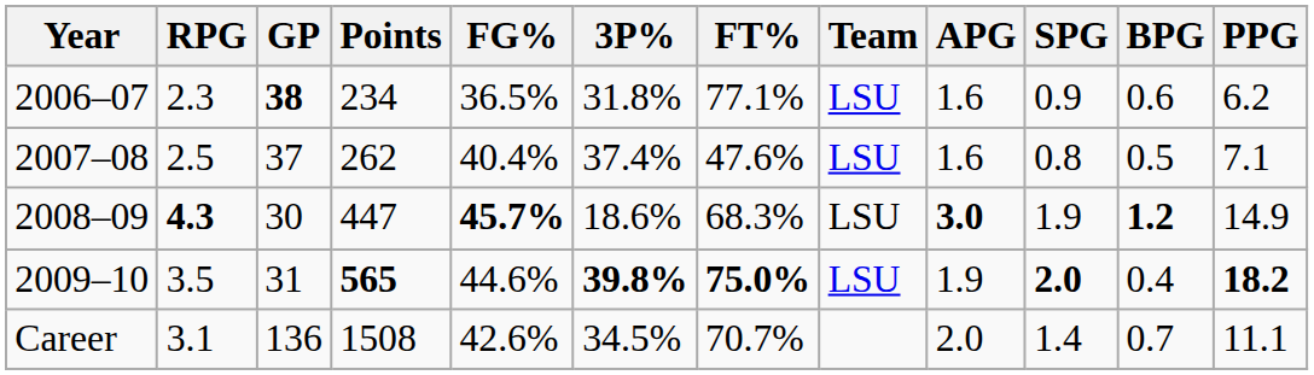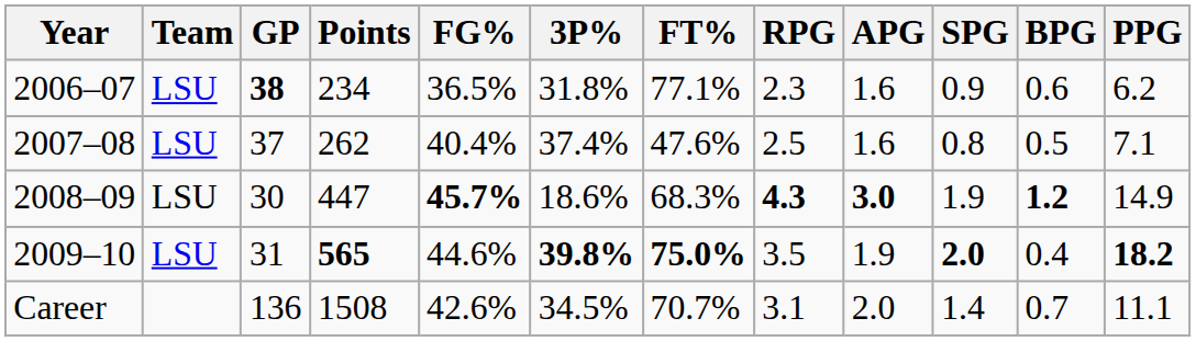columns swapped: Team <-> RPG
